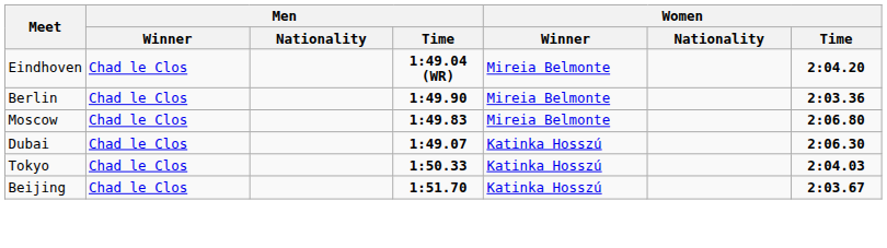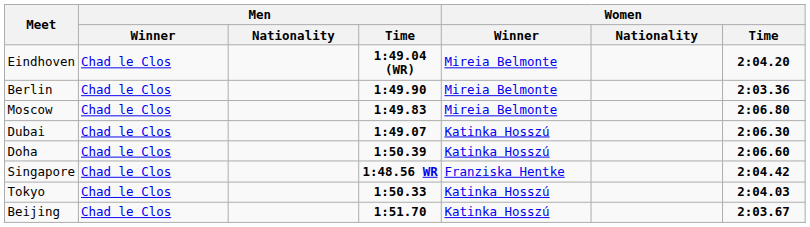+ row: Doha | Chad le Clos | 1:50.39 | Katinka Hosszú | 2:06.60
+ row: Singapore | Chad le Clos | 1:48.56 WR | Franziska Hentke | 2:04.42
